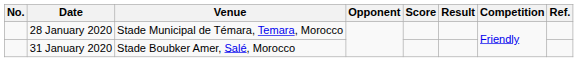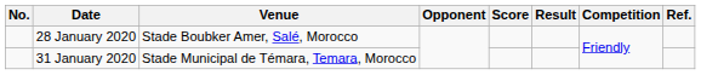28 January 2020 | Venue: Stade Municipal de Témara, Temara, Morocco -> Stade Boubker Amer, Salé, Morocco
31 January 2020 | Venue: Stade Boubker Amer, Salé, Morocco -> Stade Municipal de Témara, Temara, Morocco
